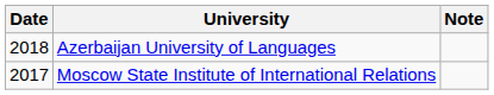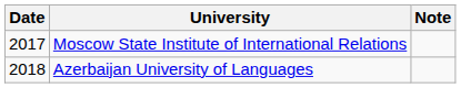rows swapped: Moscow State Institute of International Relations <-> Azerbaijan University of Languages
